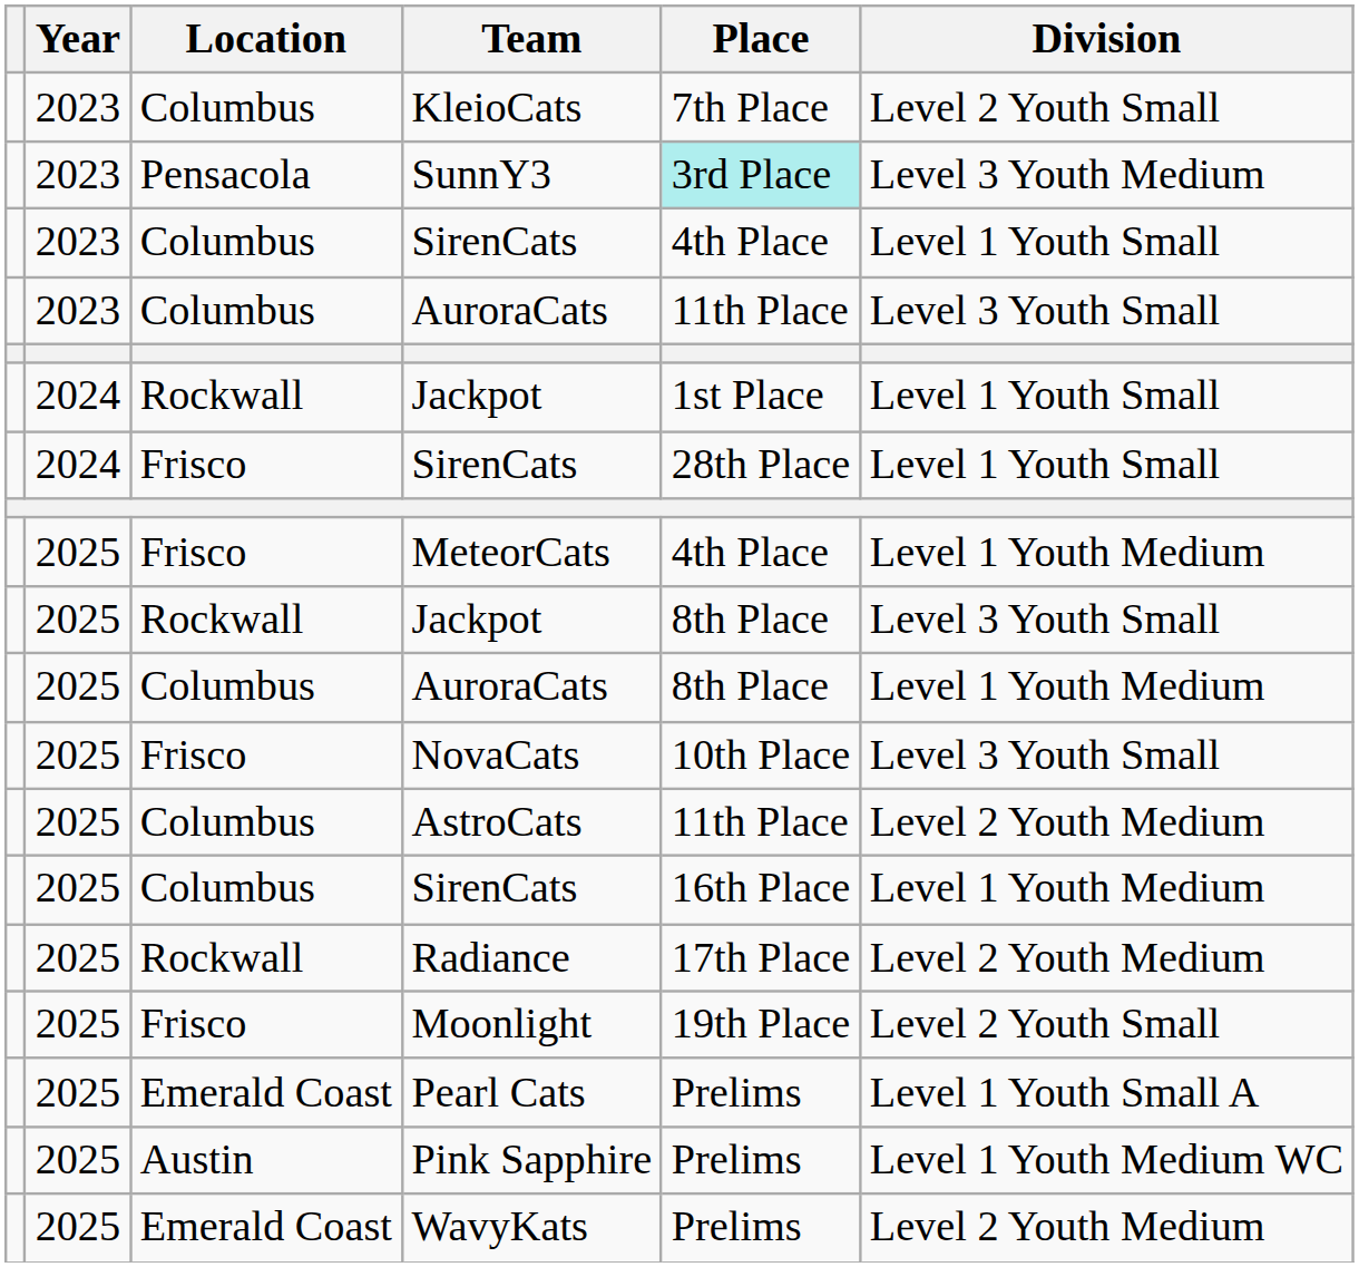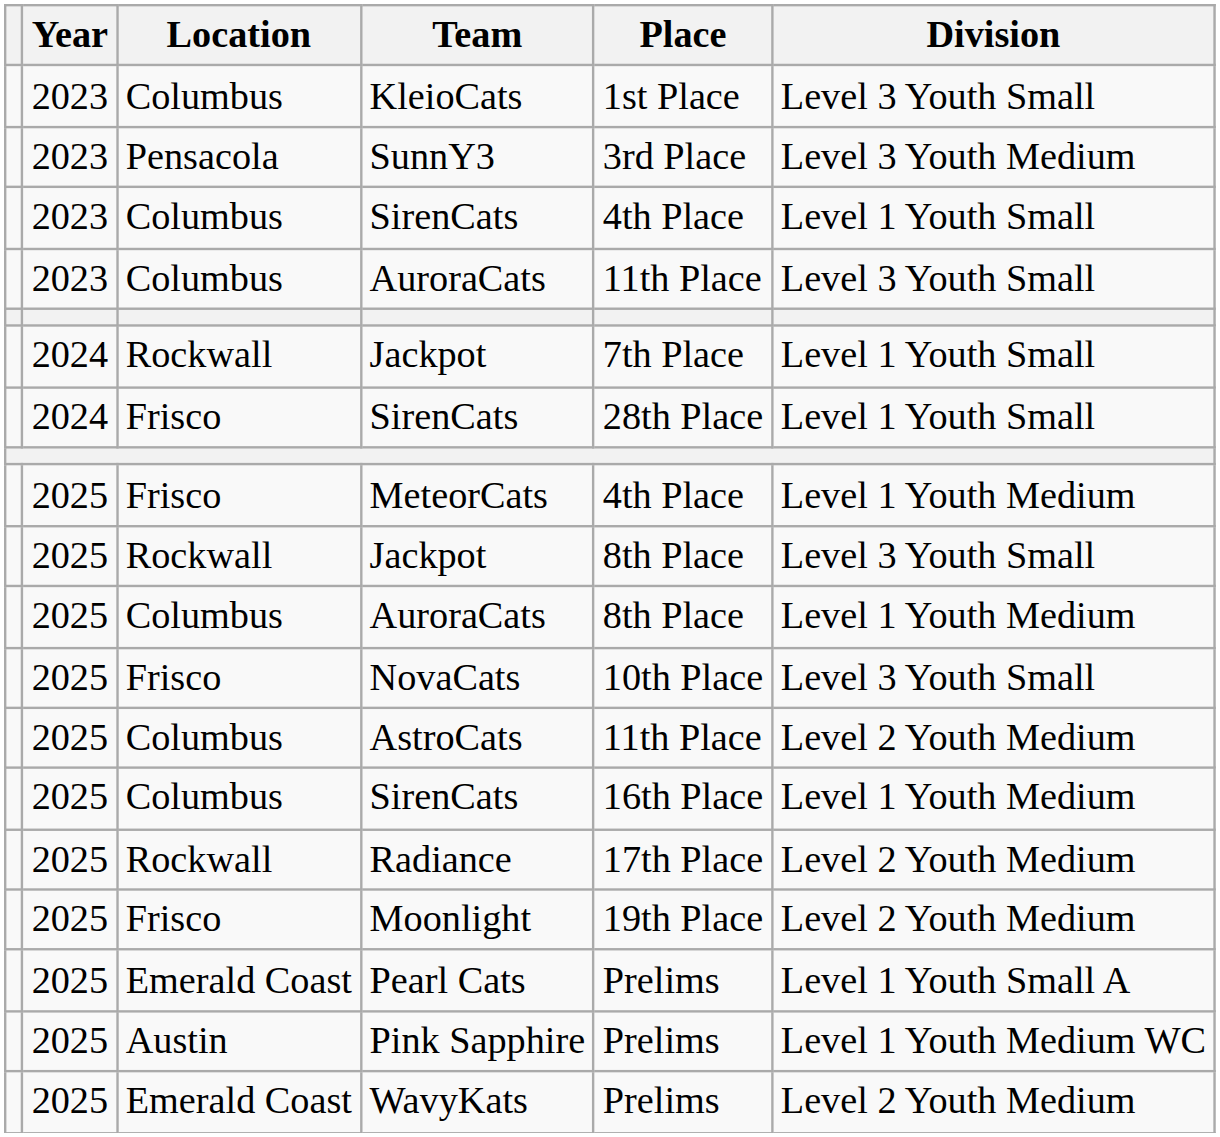KleioCats | Place: 7th Place -> 1st Place
KleioCats | Division: Level 2 Youth Small -> Level 3 Youth Small
SunnY3 | Place: paleturquoise background -> no background
2024 / Jackpot | Place: 1st Place -> 7th Place
Moonlight | Division: Level 2 Youth Small -> Level 2 Youth Medium
